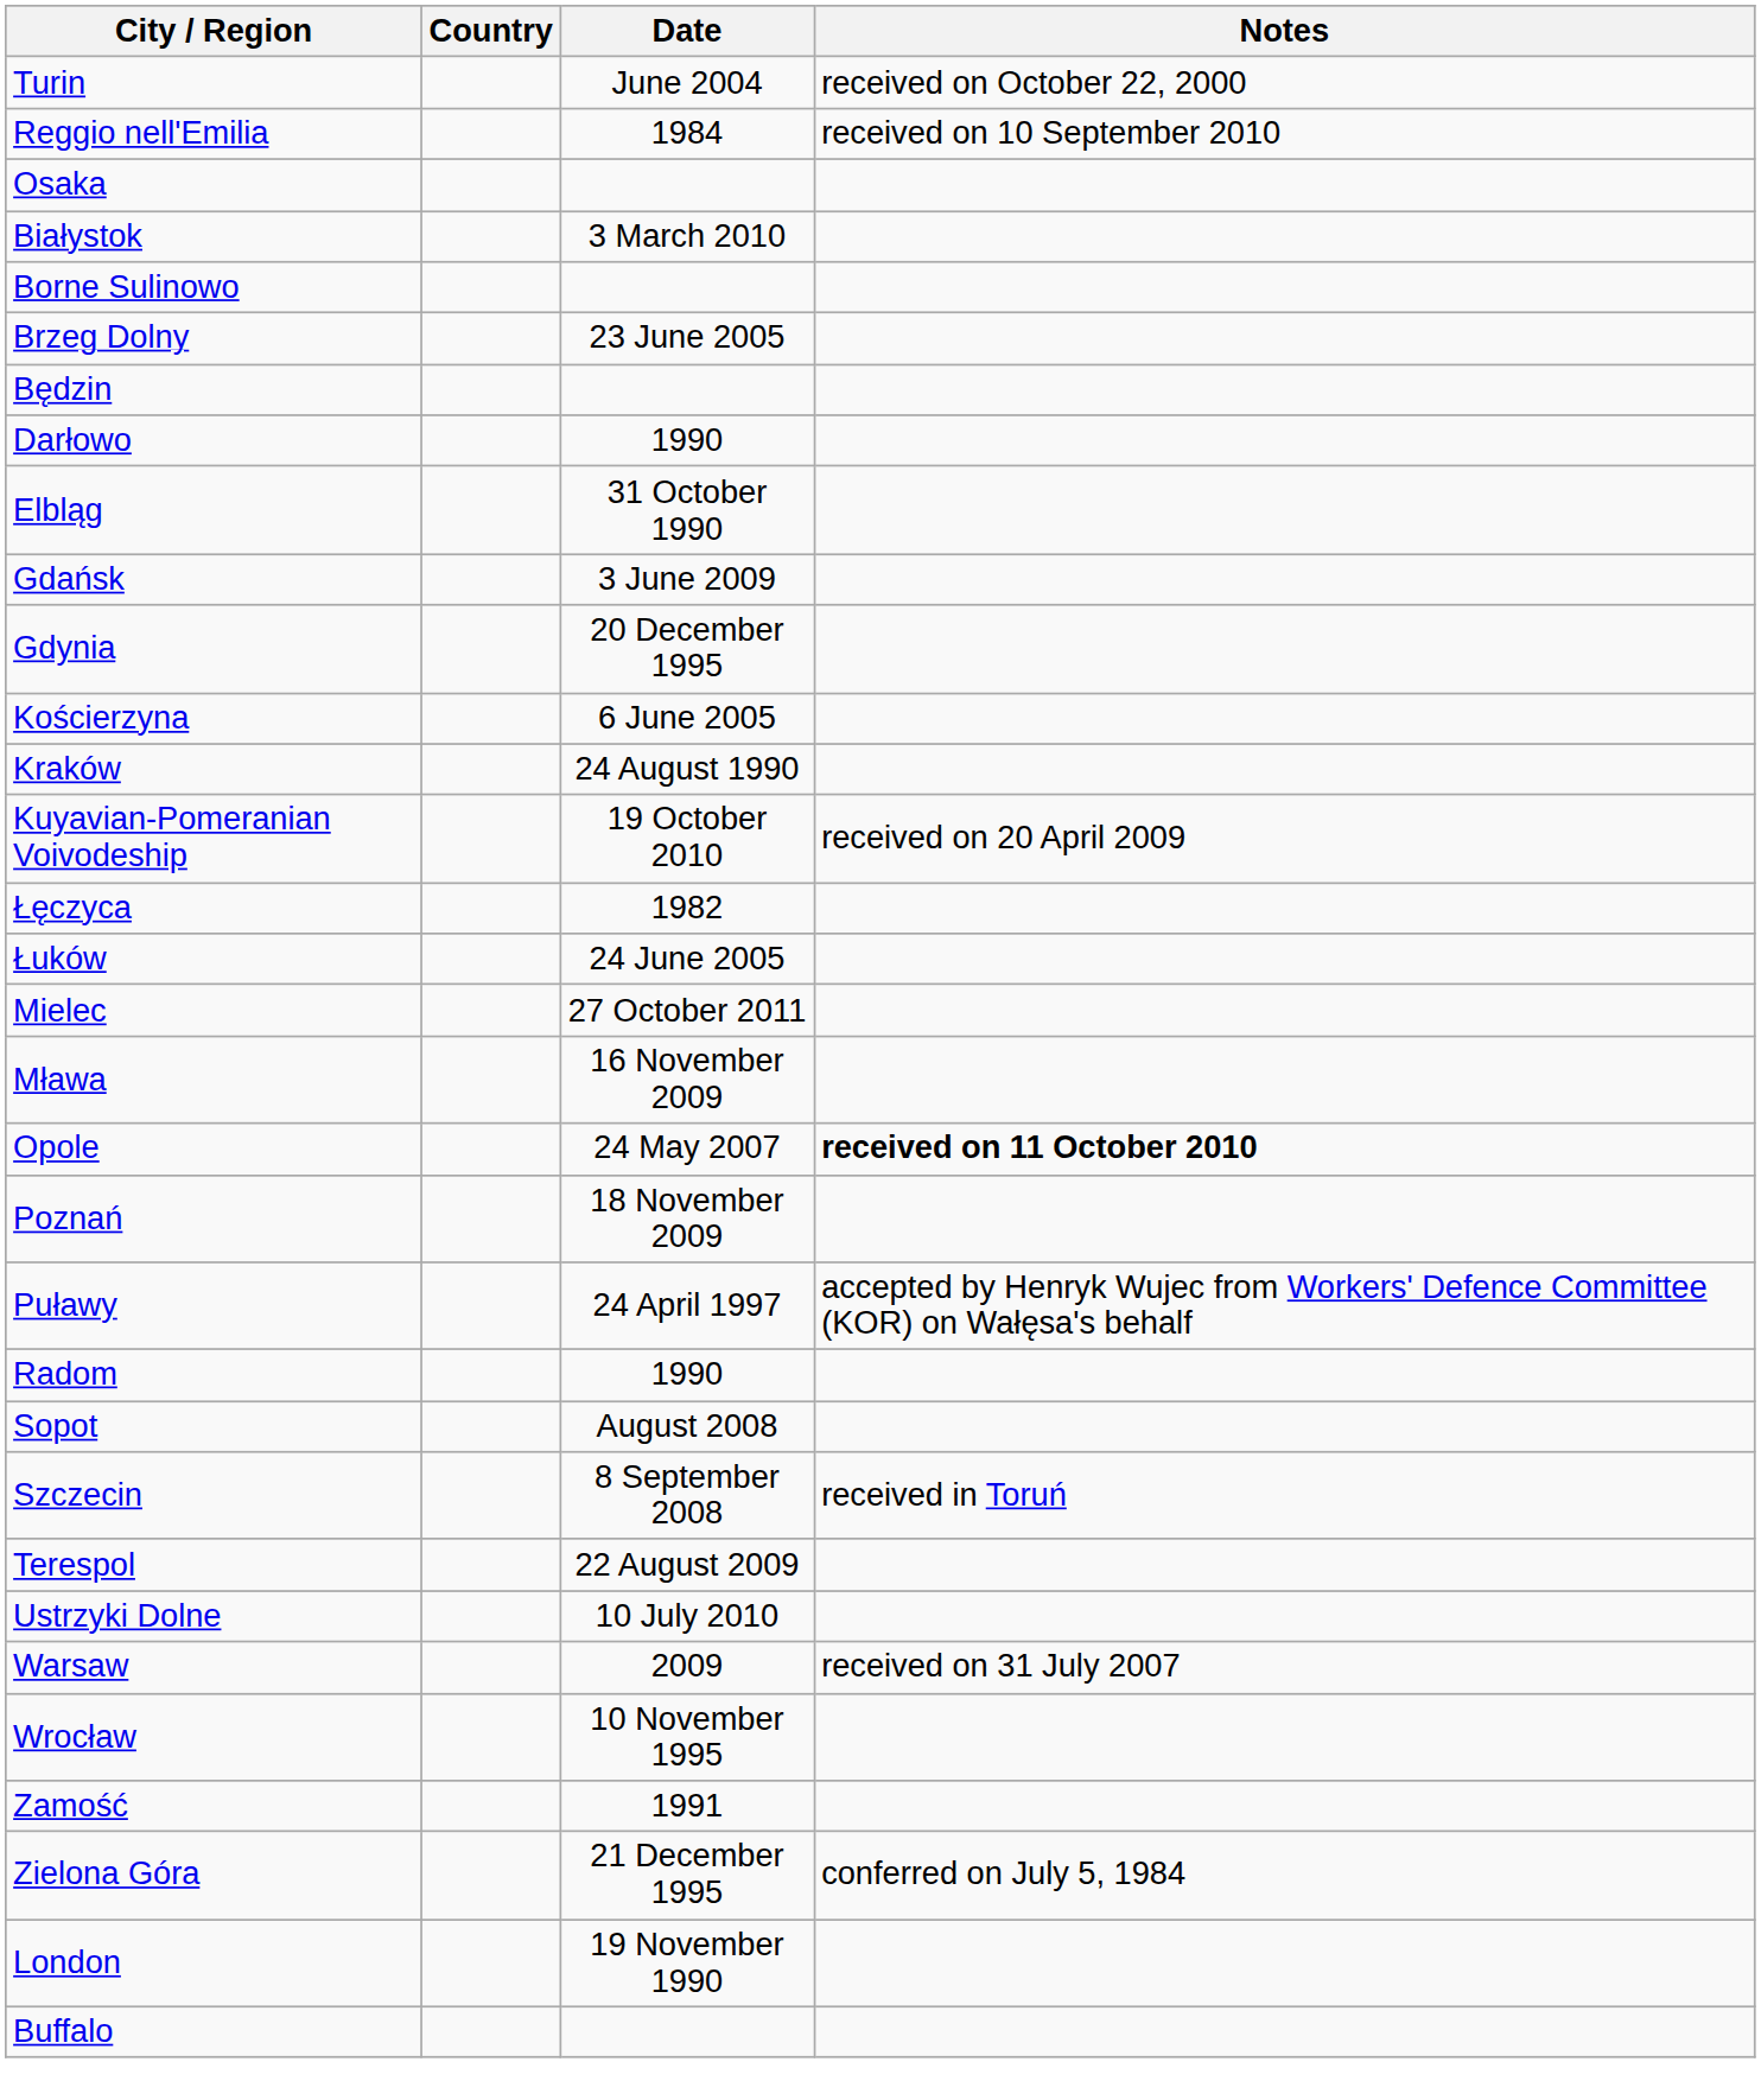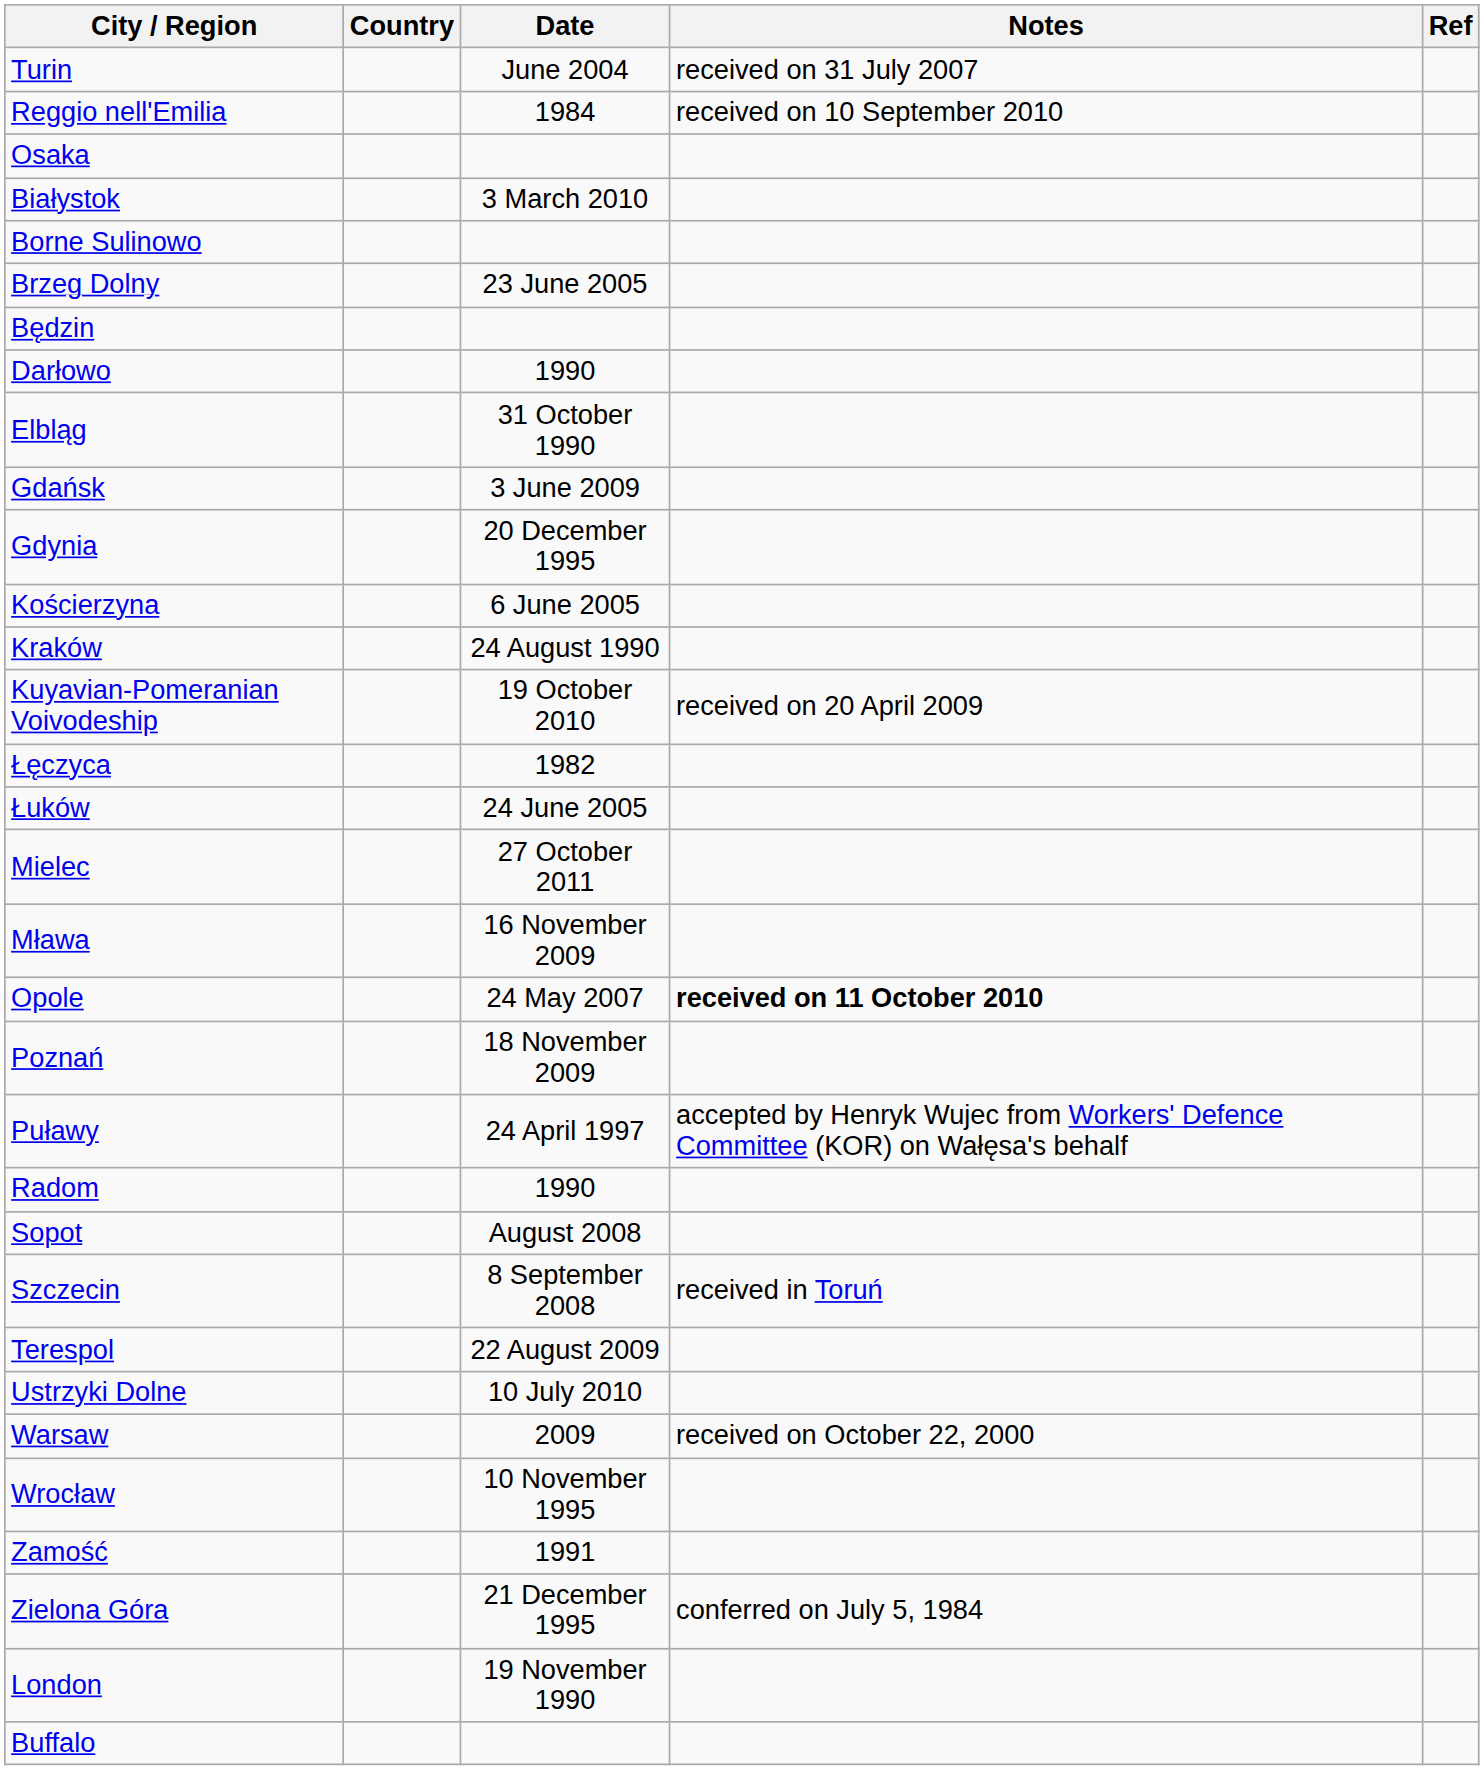+ column: Ref
Turin | Notes: received on October 22, 2000 -> received on 31 July 2007
Warsaw | Notes: received on 31 July 2007 -> received on October 22, 2000
